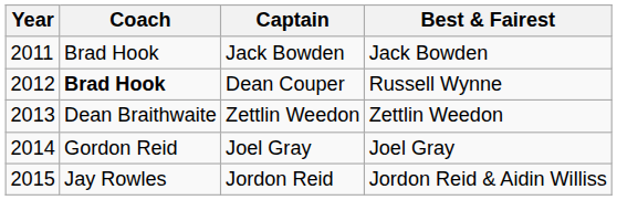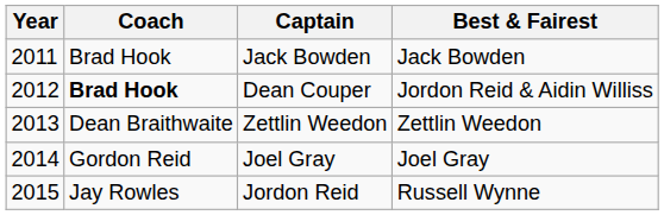Dean Couper | Best & Fairest: Russell Wynne -> Jordon Reid & Aidin Williss
Jordon Reid | Best & Fairest: Jordon Reid & Aidin Williss -> Russell Wynne
